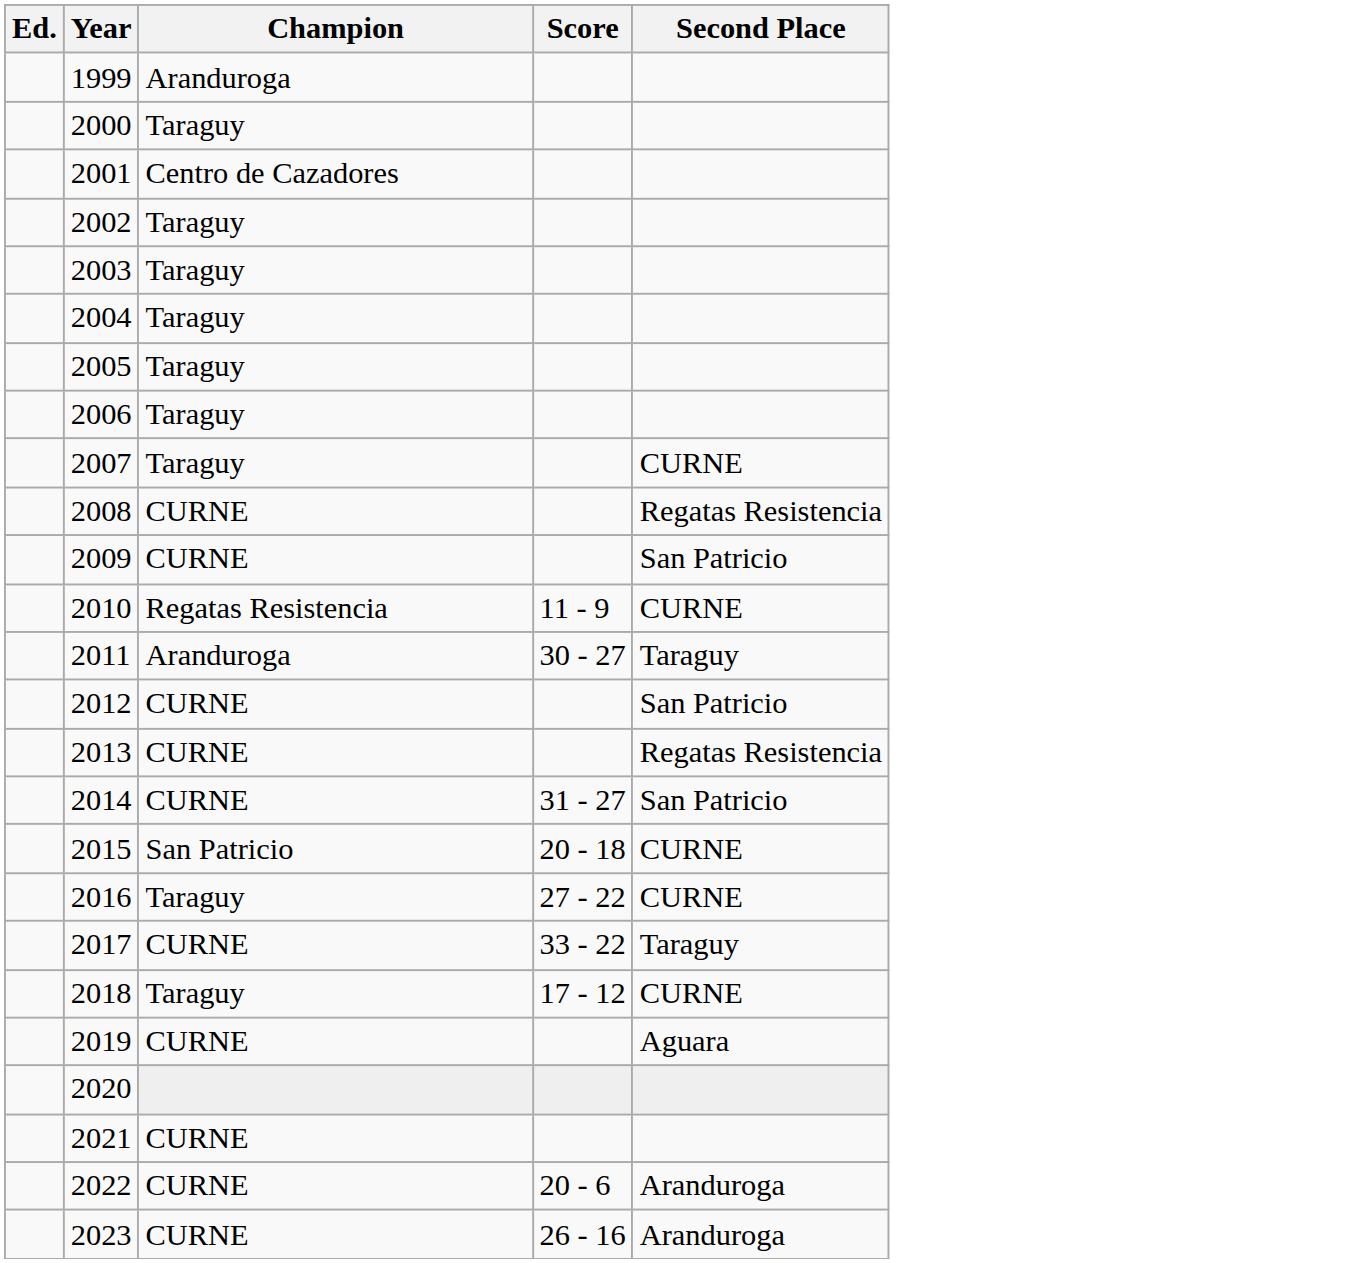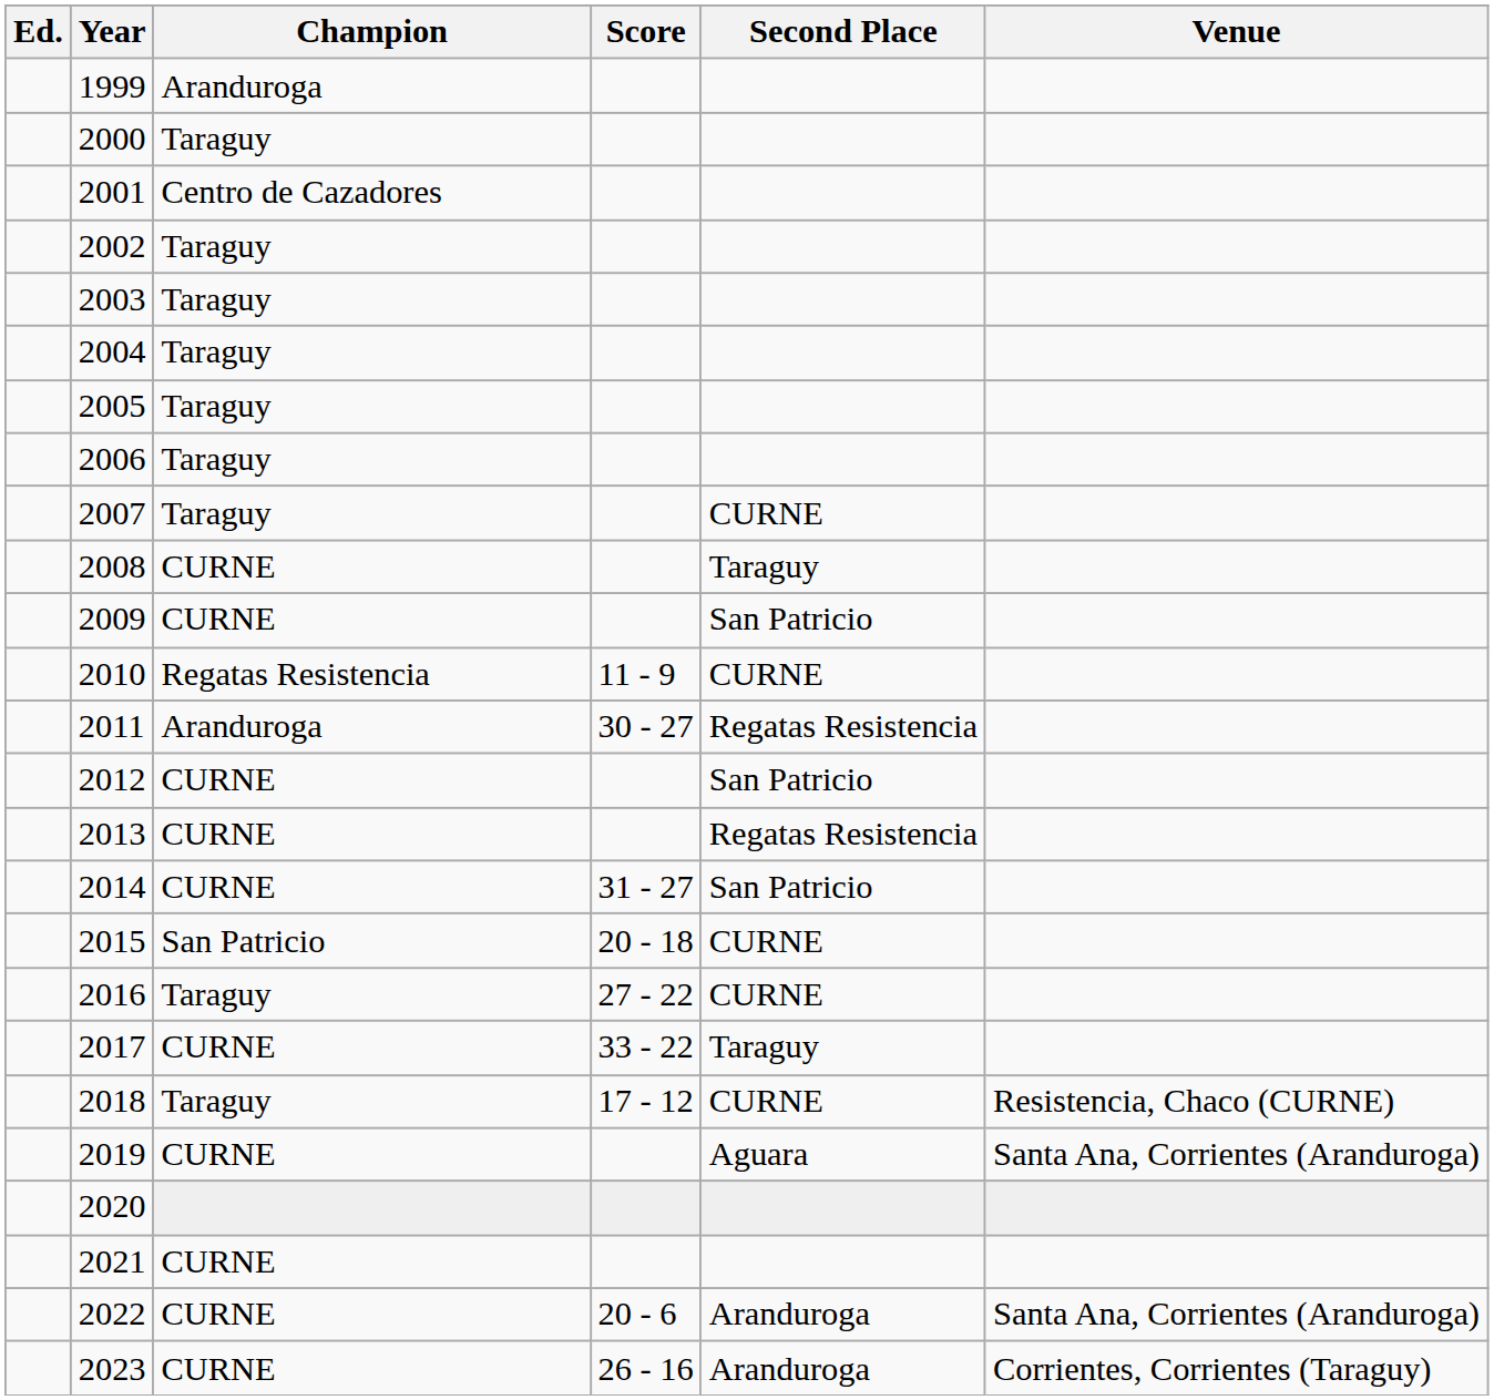+ column: Venue | Resistencia, Chaco (CURNE) | Santa Ana, Corrientes (Aranduroga) | Santa Ana, Corrientes (Aranduroga) | Corrientes, Corrientes (Taraguy)
2008 | Second Place: Regatas Resistencia -> Taraguy
2011 | Second Place: Taraguy -> Regatas Resistencia
